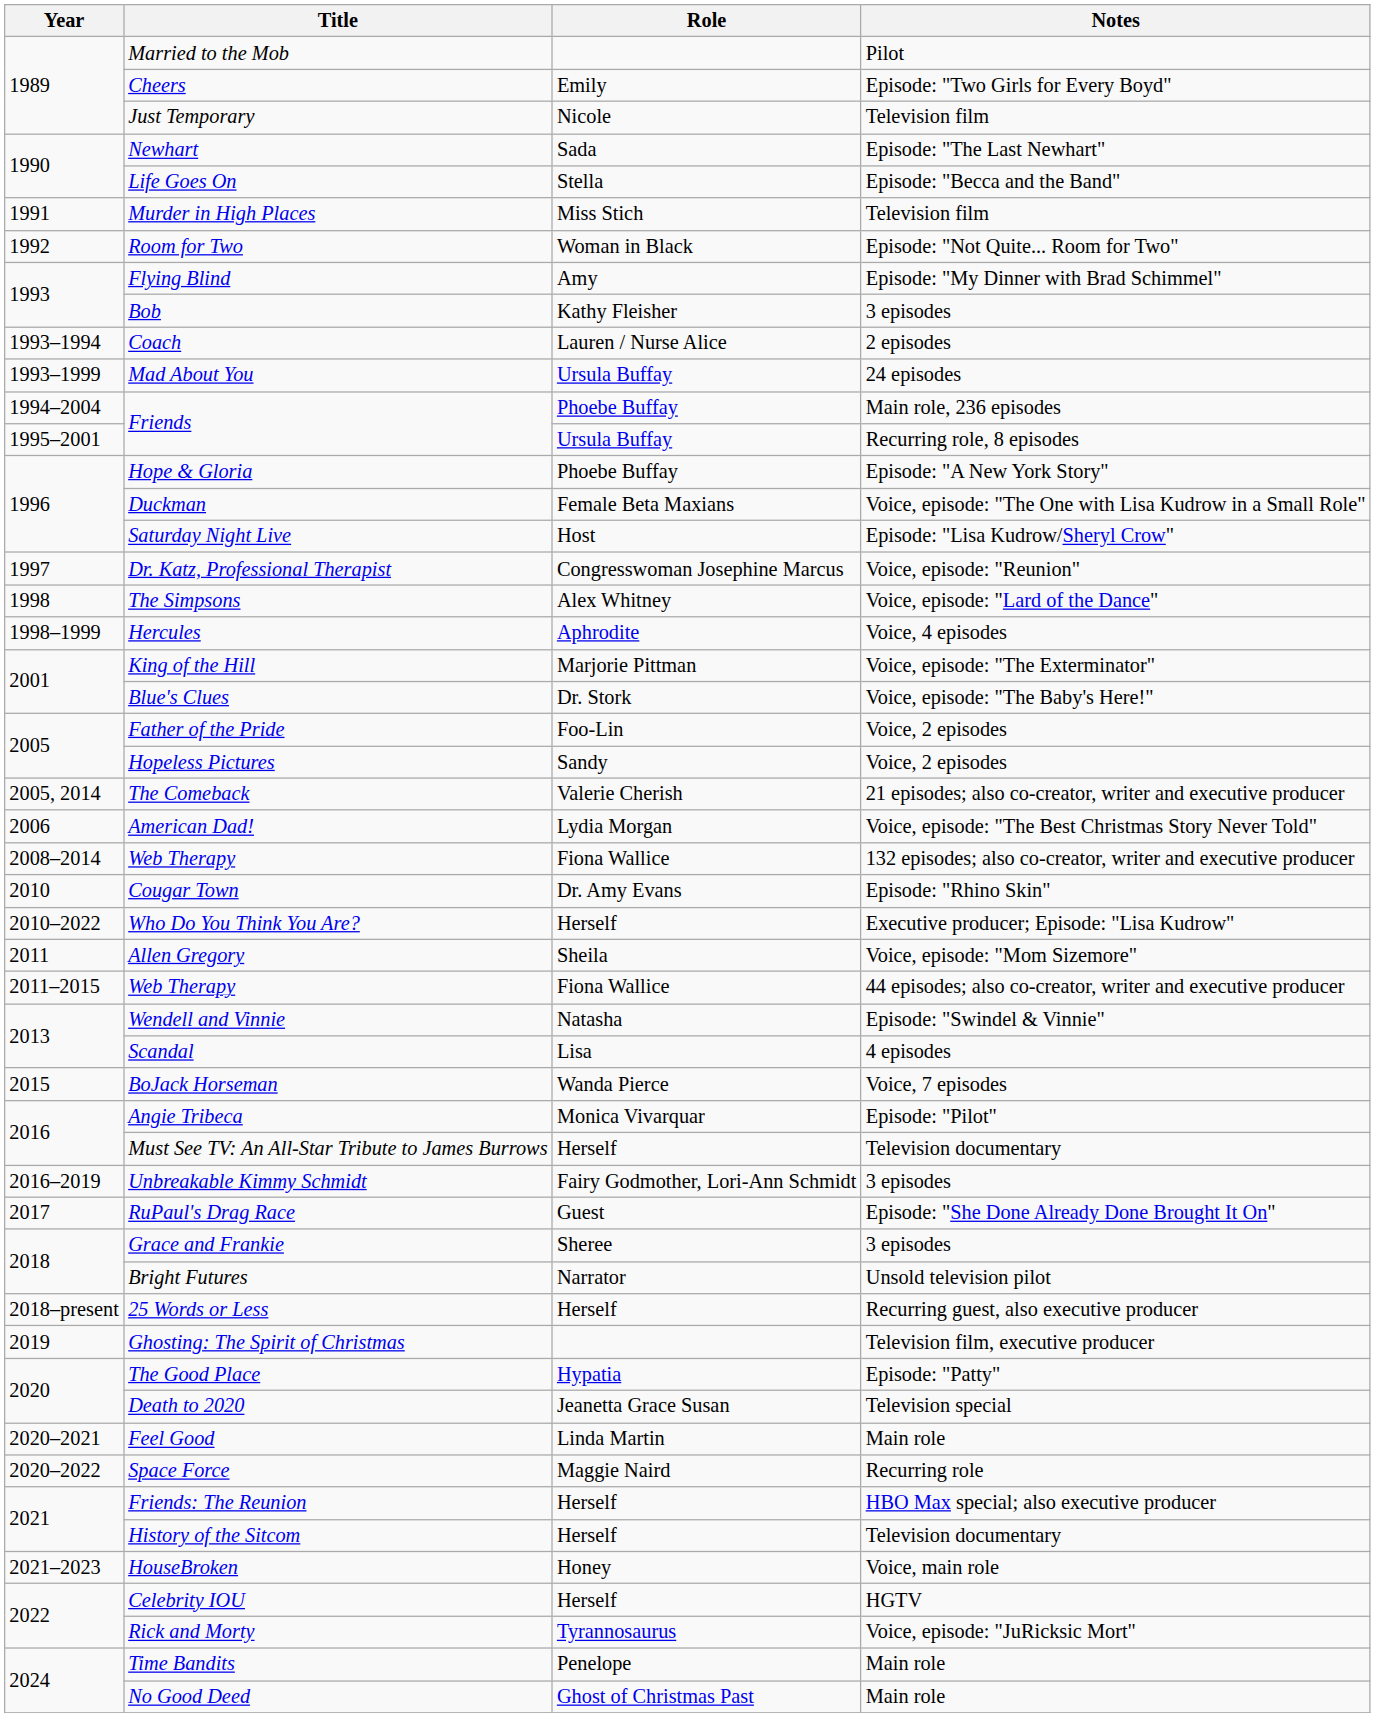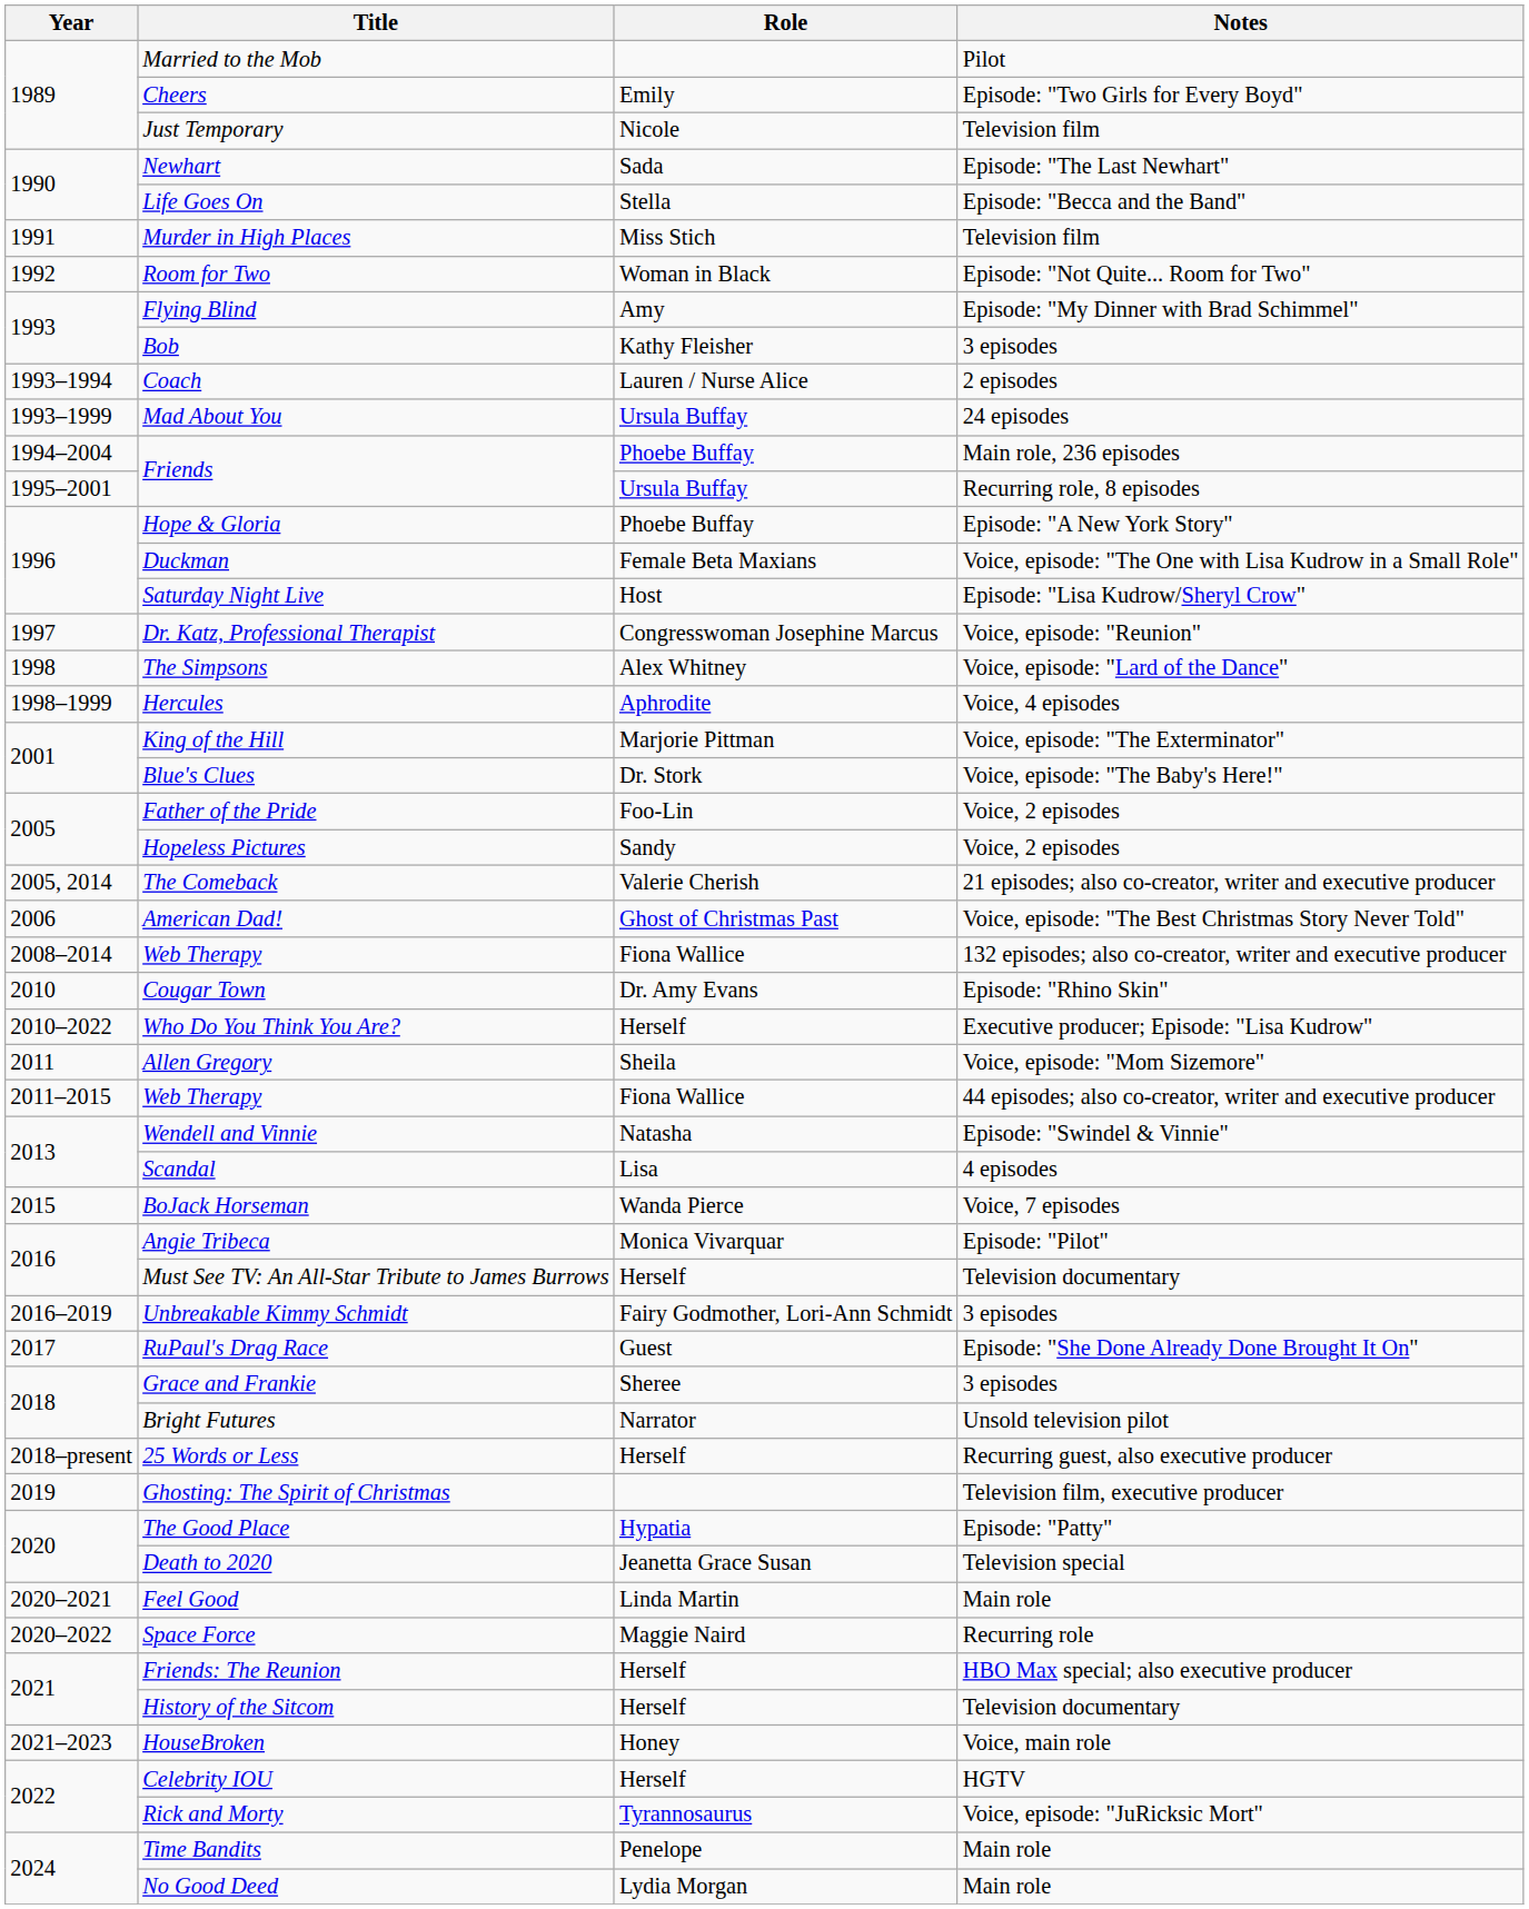American Dad! | Role: Lydia Morgan -> Ghost of Christmas Past
No Good Deed | Role: Ghost of Christmas Past -> Lydia Morgan
